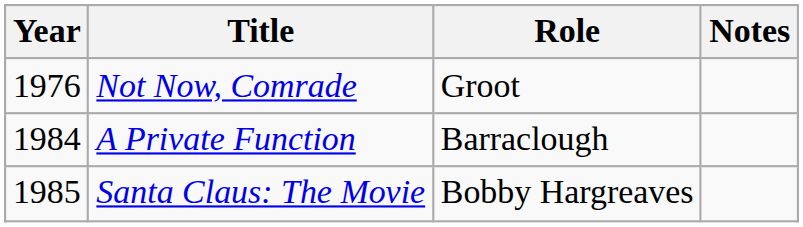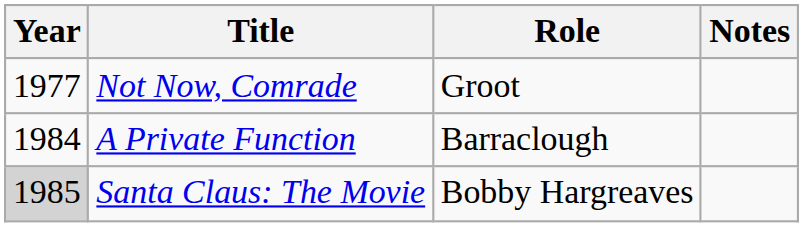Not Now, Comrade | Year: 1976 -> 1977
Santa Claus: The Movie | Year: no background -> lightgrey background
